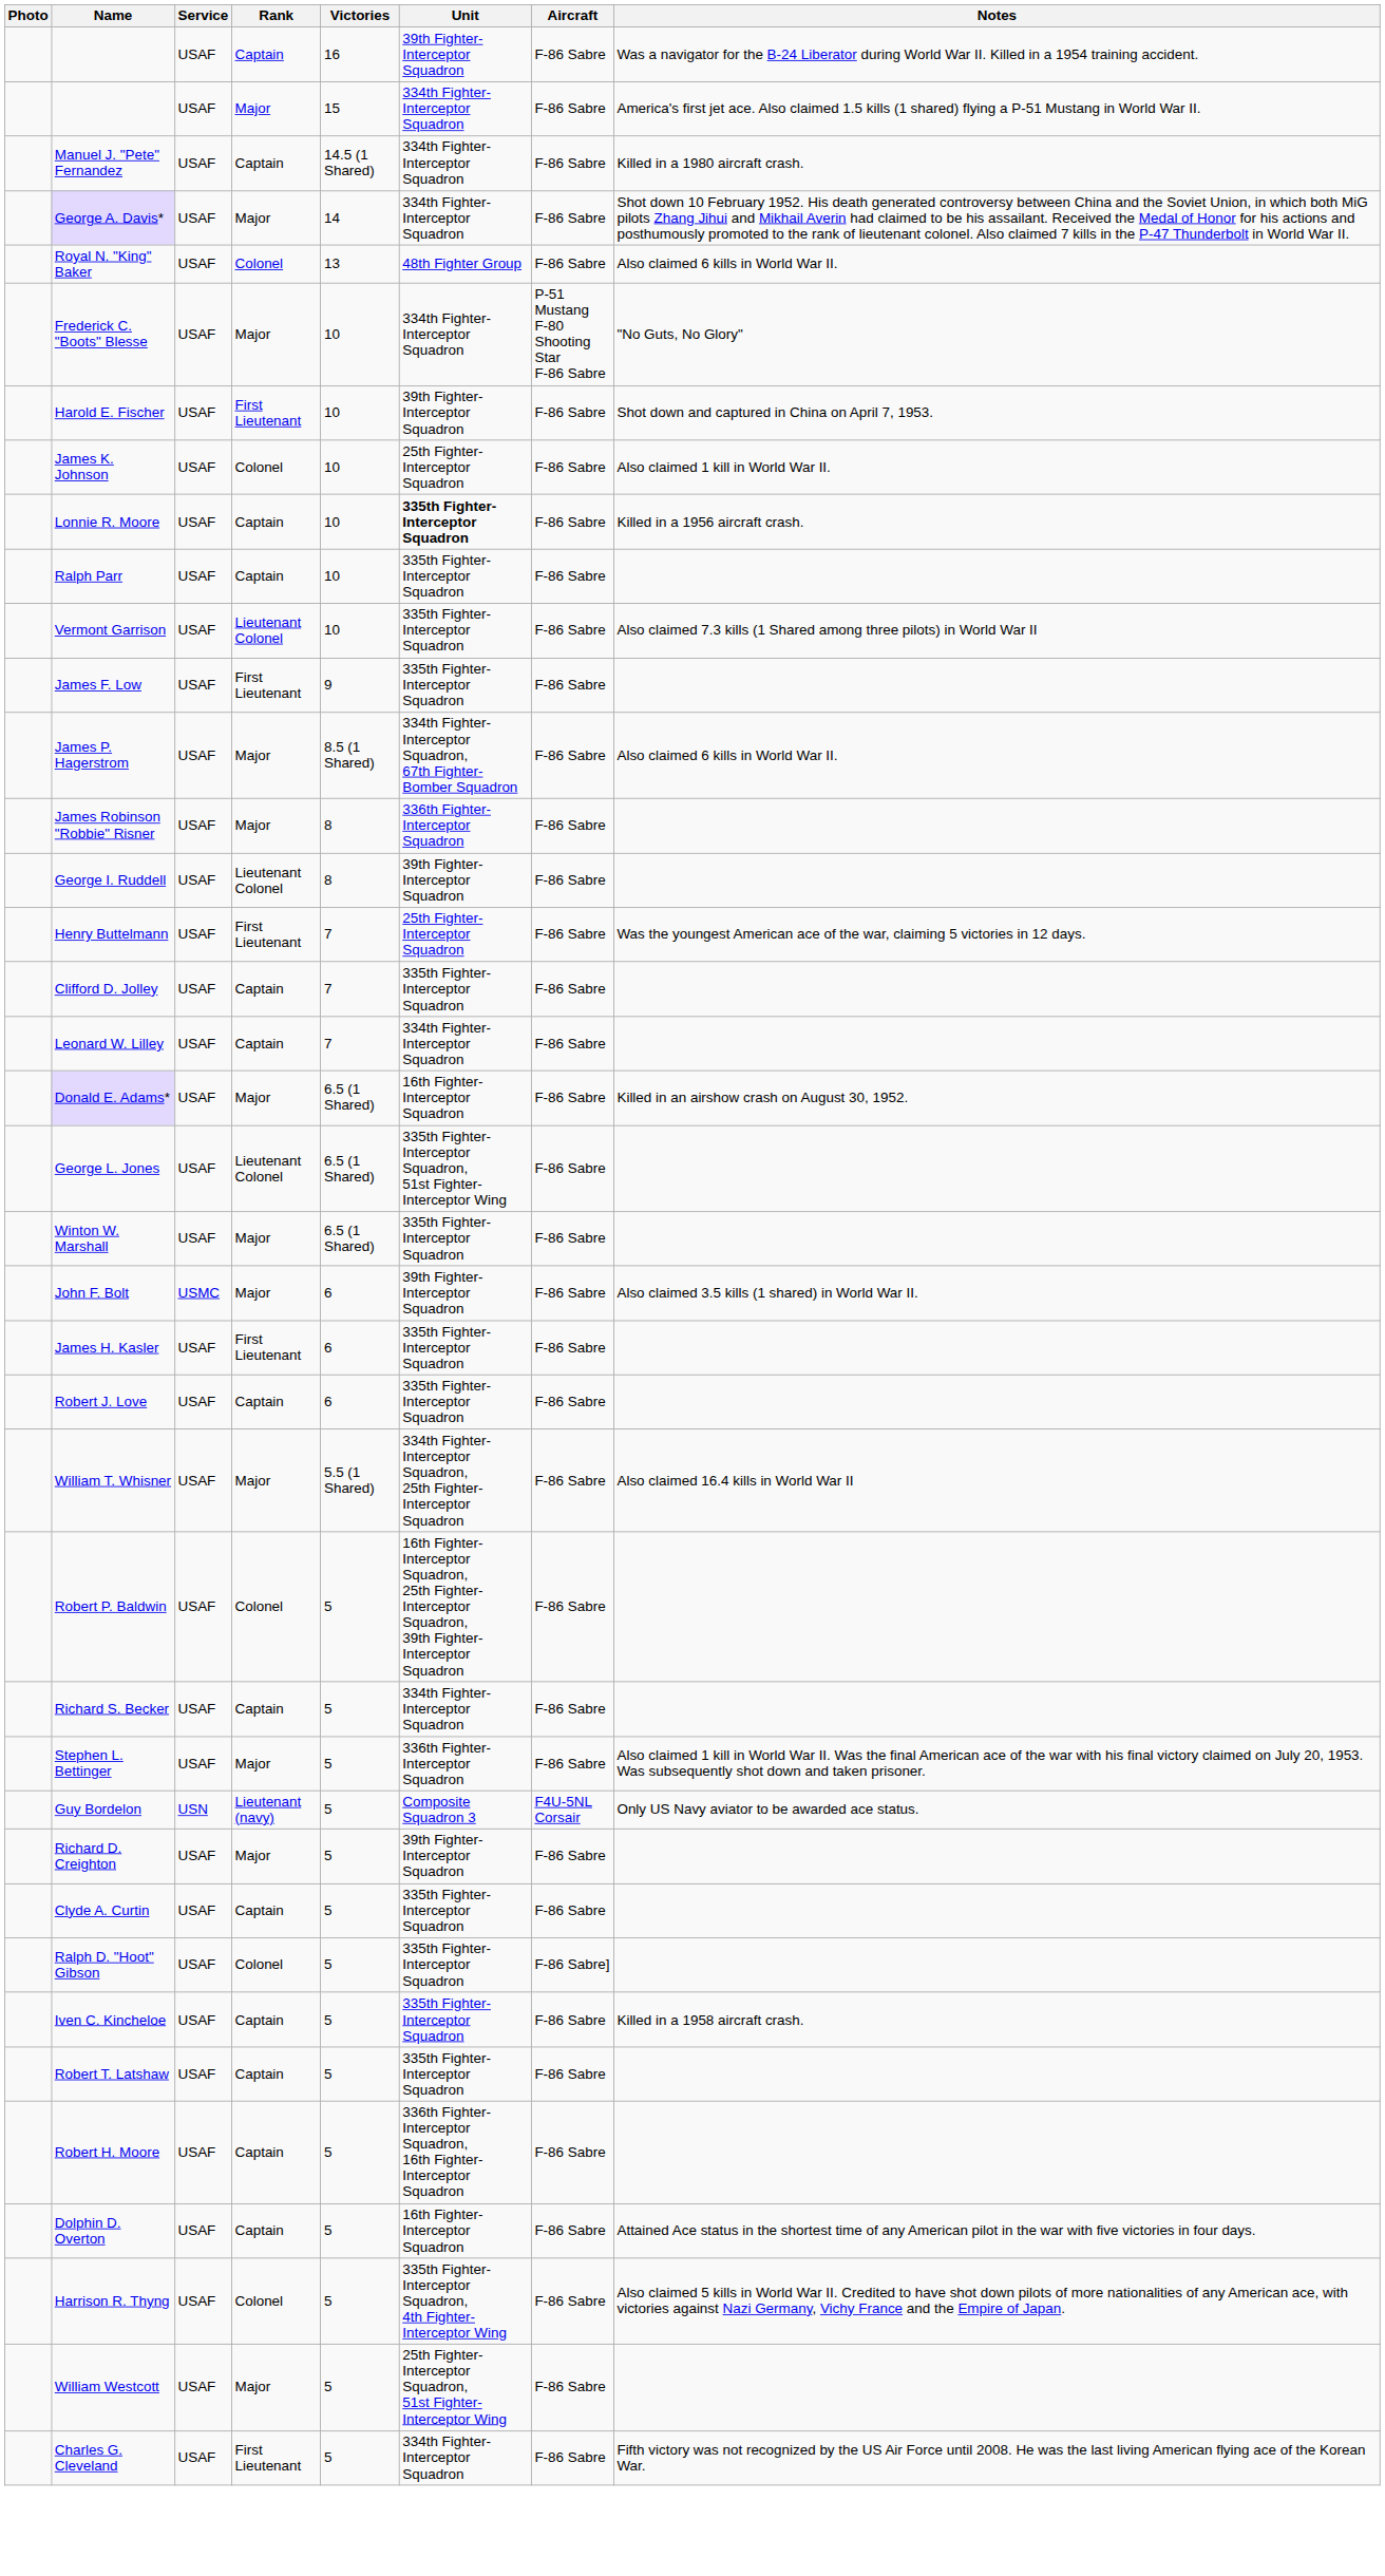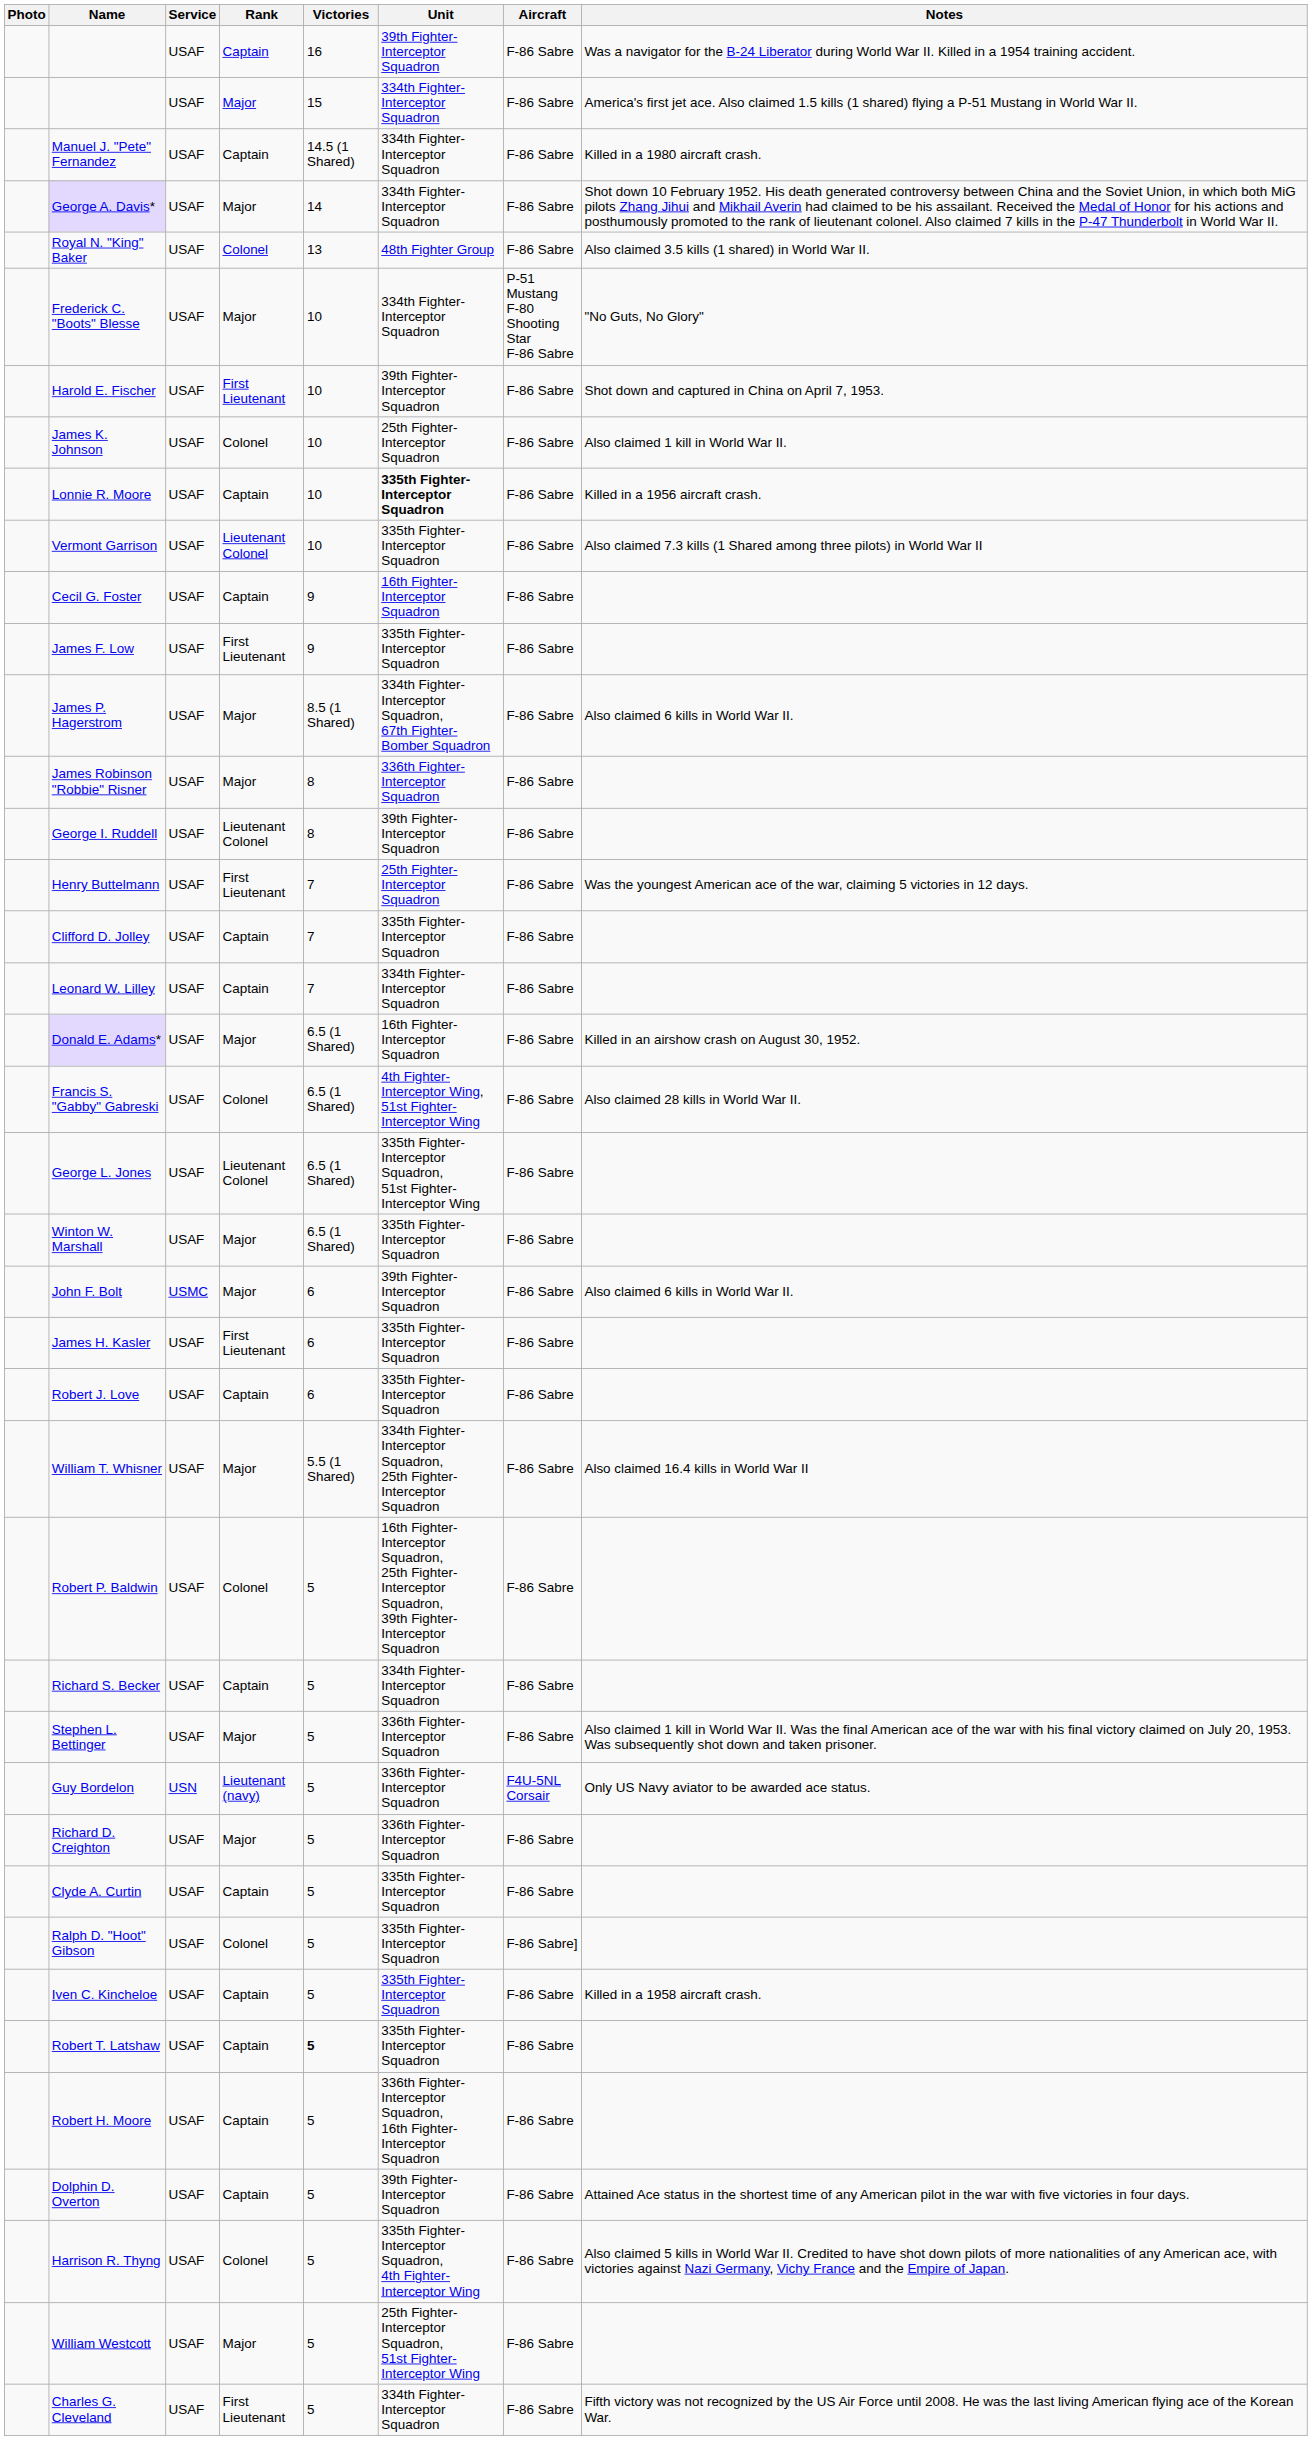Royal N. "King" Baker | Notes: Also claimed 6 kills in World War II. -> Also claimed 3.5 kills (1 shared) in World War II.
- row: Ralph Parr | USAF | Captain | 10 | 335th Fighter-Interceptor Squadron | F-86 Sabre
+ row: Cecil G. Foster | USAF | Captain | 9 | 16th Fighter-Interceptor Squadron | F-86 Sabre
+ row: Francis S. "Gabby" Gabreski | USAF | Colonel | 6.5 (1 Shared) | 4th Fighter-Interceptor Wing, 51st Fighter-Interceptor Wing | F-86 Sabre | Also claimed 28 kills in World War II.
John F. Bolt | Notes: Also claimed 3.5 kills (1 shared) in World War II. -> Also claimed 6 kills in World War II.
Guy Bordelon | Unit: Composite Squadron 3 -> 336th Fighter-Interceptor Squadron
Richard D. Creighton | Unit: 39th Fighter-Interceptor Squadron -> 336th Fighter-Interceptor Squadron
Robert T. Latshaw | Victories: normal -> bold
Dolphin D. Overton | Unit: 16th Fighter-Interceptor Squadron -> 39th Fighter-Interceptor Squadron
